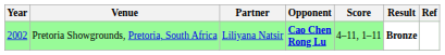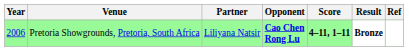Pretoria Showgrounds, Pretoria, South Africa | Year: 2002 -> 2006
Pretoria Showgrounds, Pretoria, South Africa | Score: normal -> bold
